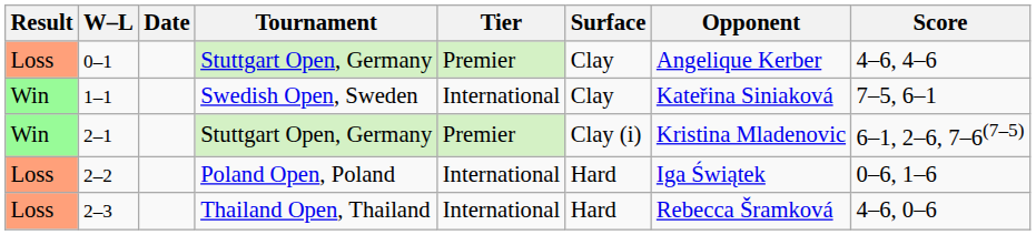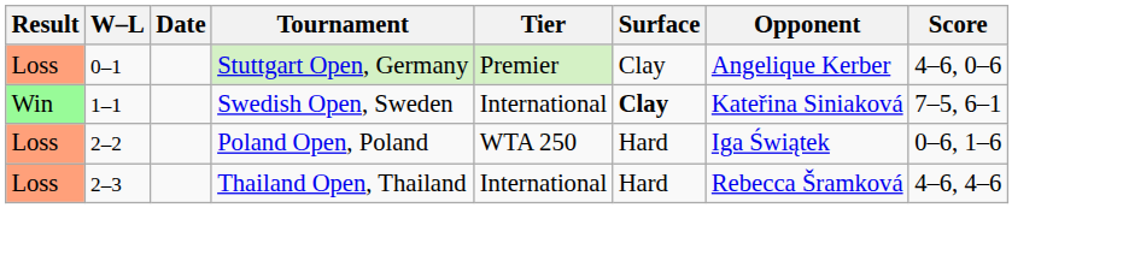0–1 | Score: 4–6, 4–6 -> 4–6, 0–6
1–1 | Surface: normal -> bold
- row: Win | 2–1 | Stuttgart Open, Germany | Premier | Clay (i) | Kristina Mladenovic | 6–1, 2–6, 7–6(7–5)
2–2 | Tier: International -> WTA 250
2–3 | Score: 4–6, 0–6 -> 4–6, 4–6
